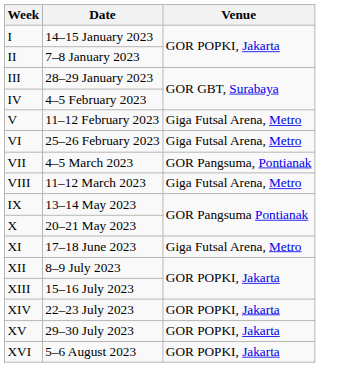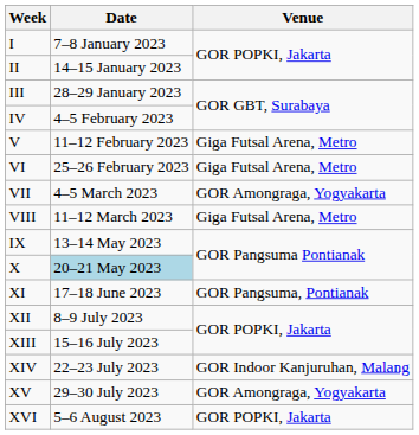I | Date: 14–15 January 2023 -> 7–8 January 2023
II | Date: 7–8 January 2023 -> 14–15 January 2023
VII | Venue: GOR Pangsuma, Pontianak -> GOR Amongraga, Yogyakarta
X | Date: no background -> lightblue background
XI | Venue: Giga Futsal Arena, Metro -> GOR Pangsuma, Pontianak
XIV | Venue: GOR POPKI, Jakarta -> GOR Indoor Kanjuruhan, Malang
XV | Venue: GOR POPKI, Jakarta -> GOR Amongraga, Yogyakarta
